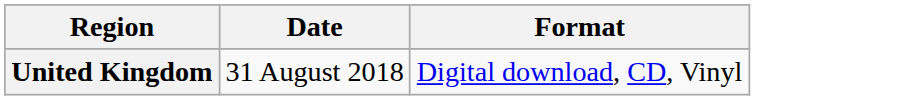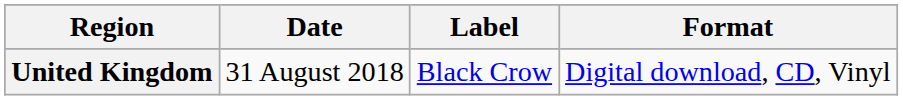+ column: Label | Black Crow
